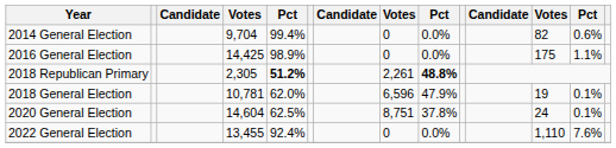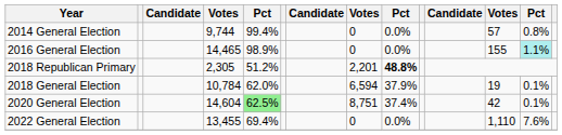2014 General Election | column 4: 9,704 -> 9,744
2014 General Election | column 12: 82 -> 57
2014 General Election | column 13: 0.6% -> 0.8%
2016 General Election | column 4: 14,425 -> 14,465
2016 General Election | column 12: 175 -> 155
2016 General Election | column 13: no background -> paleturquoise background
2018 Republican Primary | column 5: bold -> normal
2018 Republican Primary | column 8: 2,261 -> 2,201
2018 General Election | column 4: 10,781 -> 10,784
2018 General Election | column 8: 6,596 -> 6,594
2018 General Election | column 9: 47.9% -> 37.9%
2020 General Election | column 5: no background -> lightgreen background
2020 General Election | column 9: 37.8% -> 37.4%
2020 General Election | column 12: 24 -> 42
2022 General Election | column 5: 92.4% -> 69.4%
